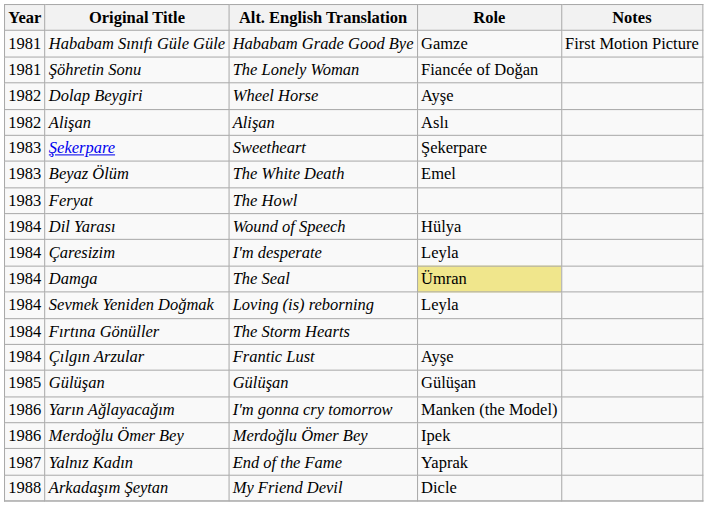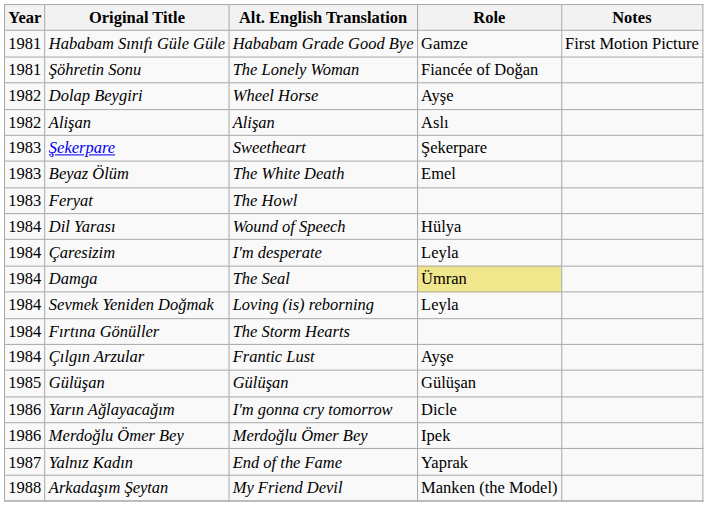Yarın Ağlayacağım | Role: Manken (the Model) -> Dicle
Arkadaşım Şeytan | Role: Dicle -> Manken (the Model)
